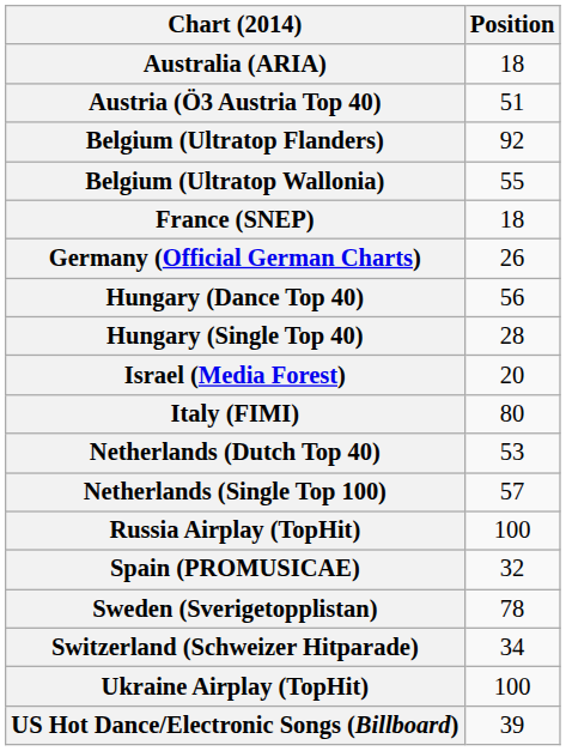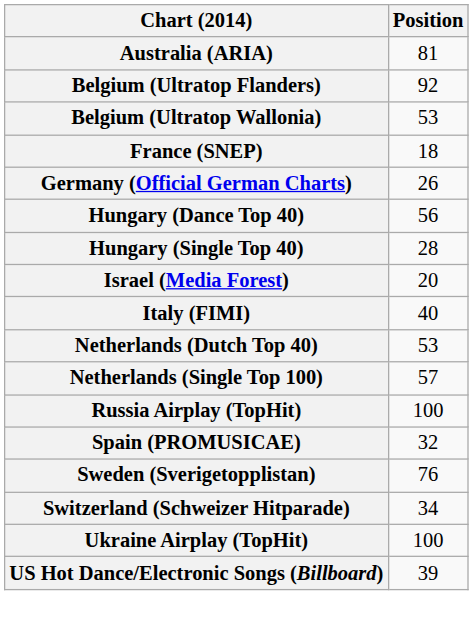Australia (ARIA) | Position: 18 -> 81
- row: Austria (Ö3 Austria Top 40) | 51
Belgium (Ultratop Wallonia) | Position: 55 -> 53
Italy (FIMI) | Position: 80 -> 40
Sweden (Sverigetopplistan) | Position: 78 -> 76
